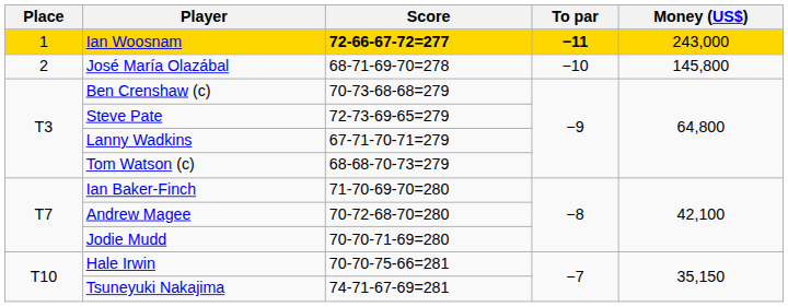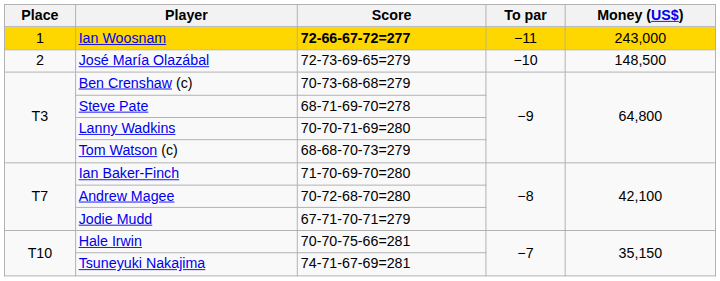Ian Woosnam | To par: bold -> normal
José María Olazábal | Score: 68-71-69-70=278 -> 72-73-69-65=279
José María Olazábal | Money (US$): 145,800 -> 148,500
Steve Pate | Score: 72-73-69-65=279 -> 68-71-69-70=278
Lanny Wadkins | Score: 67-71-70-71=279 -> 70-70-71-69=280
Jodie Mudd | Score: 70-70-71-69=280 -> 67-71-70-71=279
